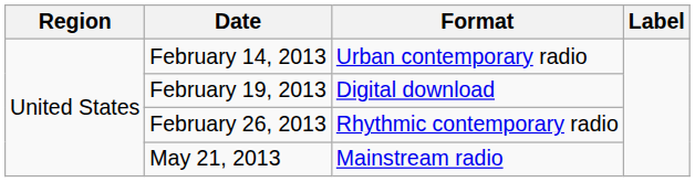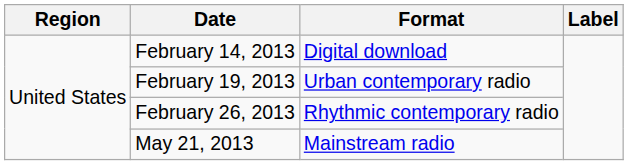February 14, 2013 | Format: Urban contemporary radio -> Digital download
February 19, 2013 | Format: Digital download -> Urban contemporary radio
